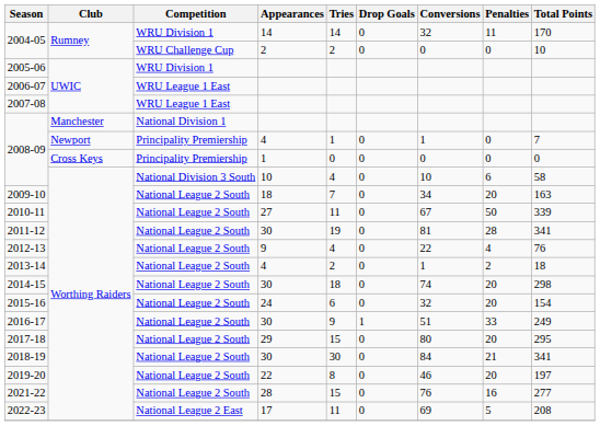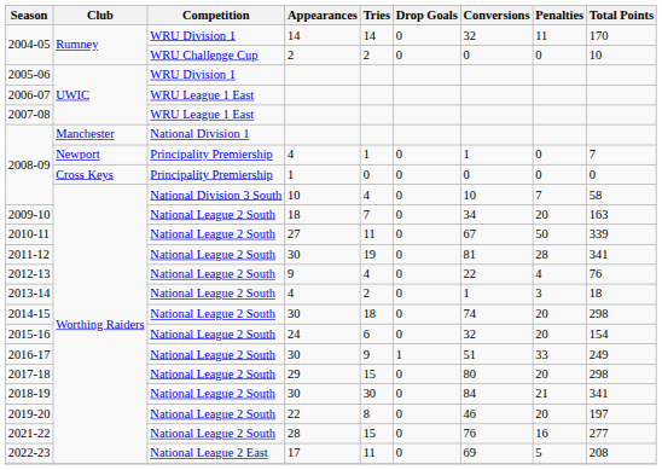2008-09 / 10 | Penalties: 6 -> 7
2013-14 | Penalties: 2 -> 3
2017-18 | Total Points: 295 -> 298
